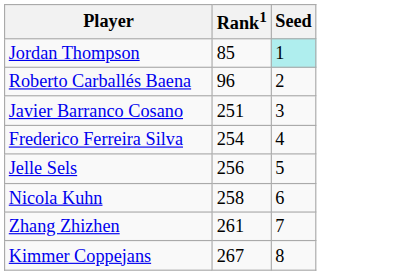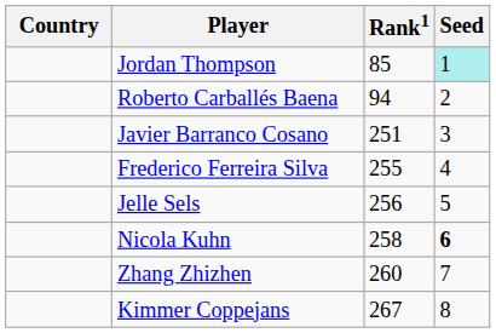+ column: Country
Roberto Carballés Baena | Rank1: 96 -> 94
Frederico Ferreira Silva | Rank1: 254 -> 255
Nicola Kuhn | Seed: normal -> bold
Zhang Zhizhen | Rank1: 261 -> 260
